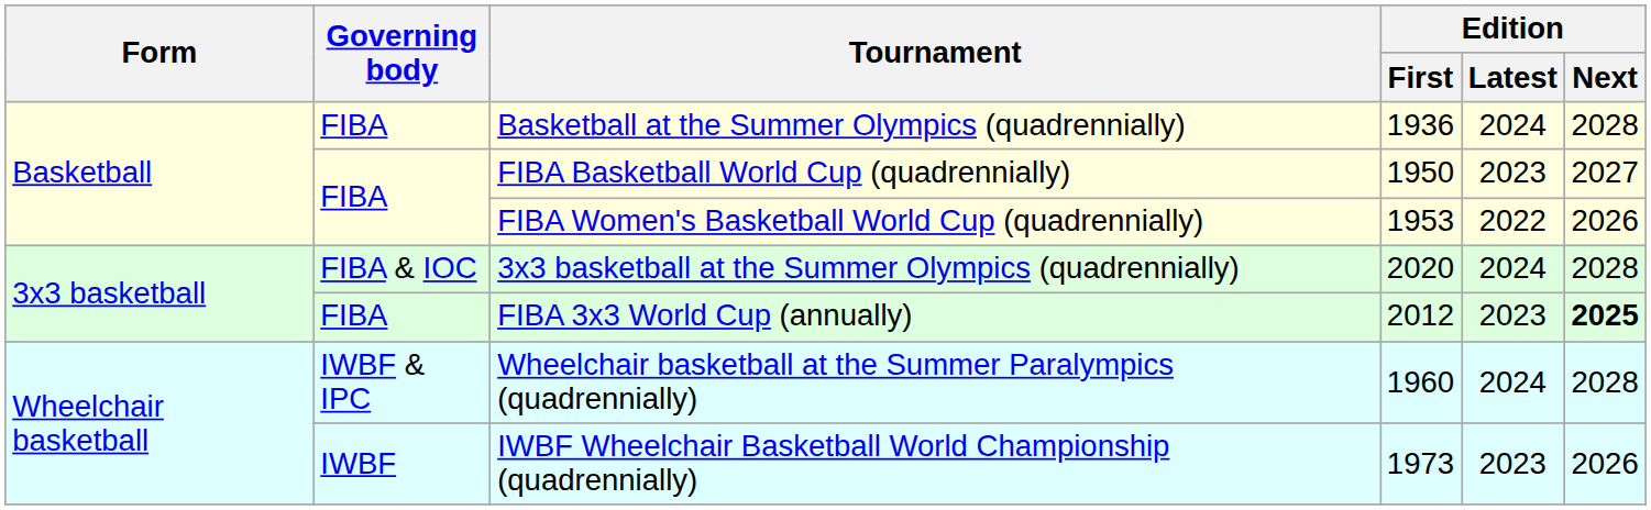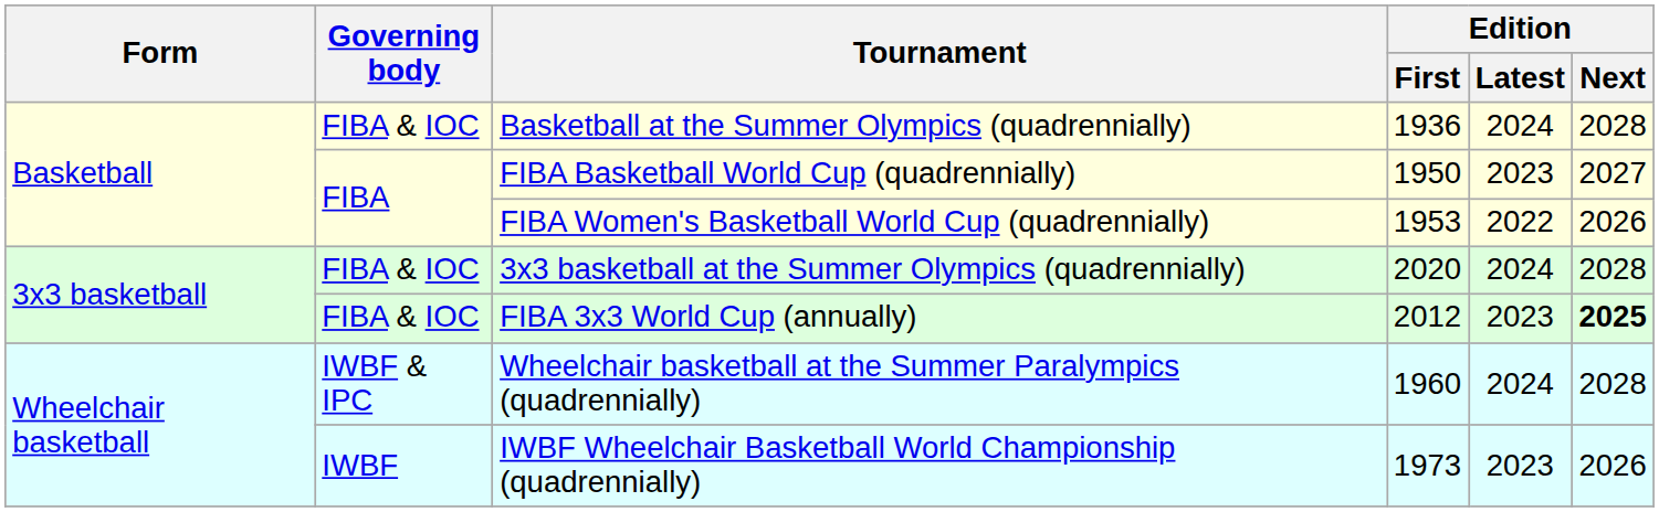Basketball at the Summer Olympics (quadrennially) | Governing body: FIBA -> FIBA & IOC
FIBA 3x3 World Cup (annually) | Governing body: FIBA -> FIBA & IOC
